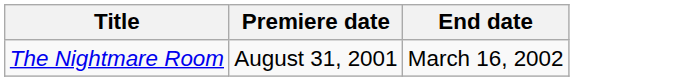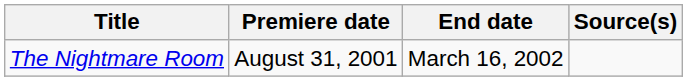+ column: Source(s)
